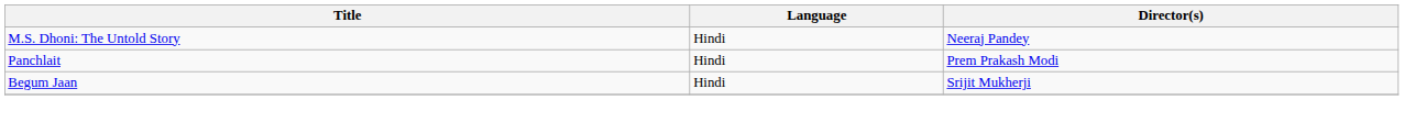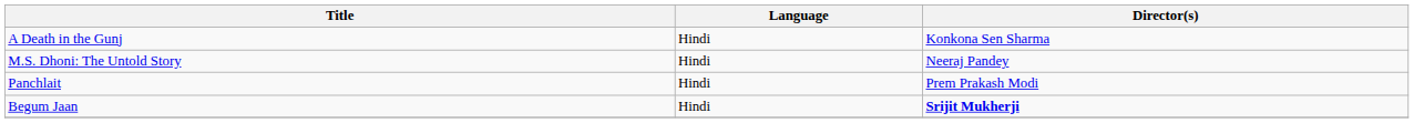+ row: A Death in the Gunj | Hindi | Konkona Sen Sharma
Begum Jaan | Director(s): normal -> bold
